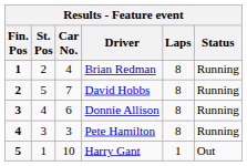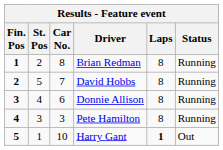Brian Redman | Car No.: 4 -> 8
Harry Gant | Laps: normal -> bold
